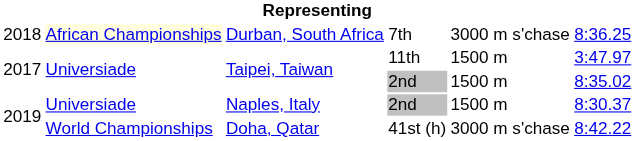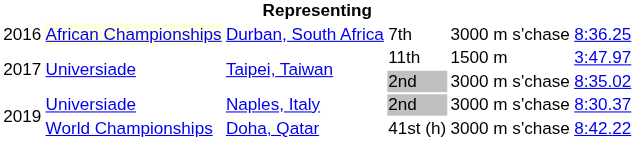Durban, South Africa | column 1: 2018 -> 2016
Taipei, Taiwan / 2nd | column 5: 1500 m -> 3000 m s'chase
Naples, Italy | column 5: 1500 m -> 3000 m s'chase
